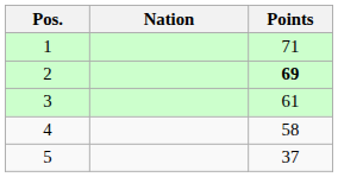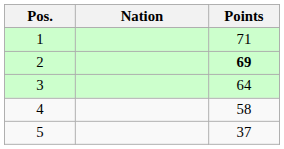3 | Points: 61 -> 64
